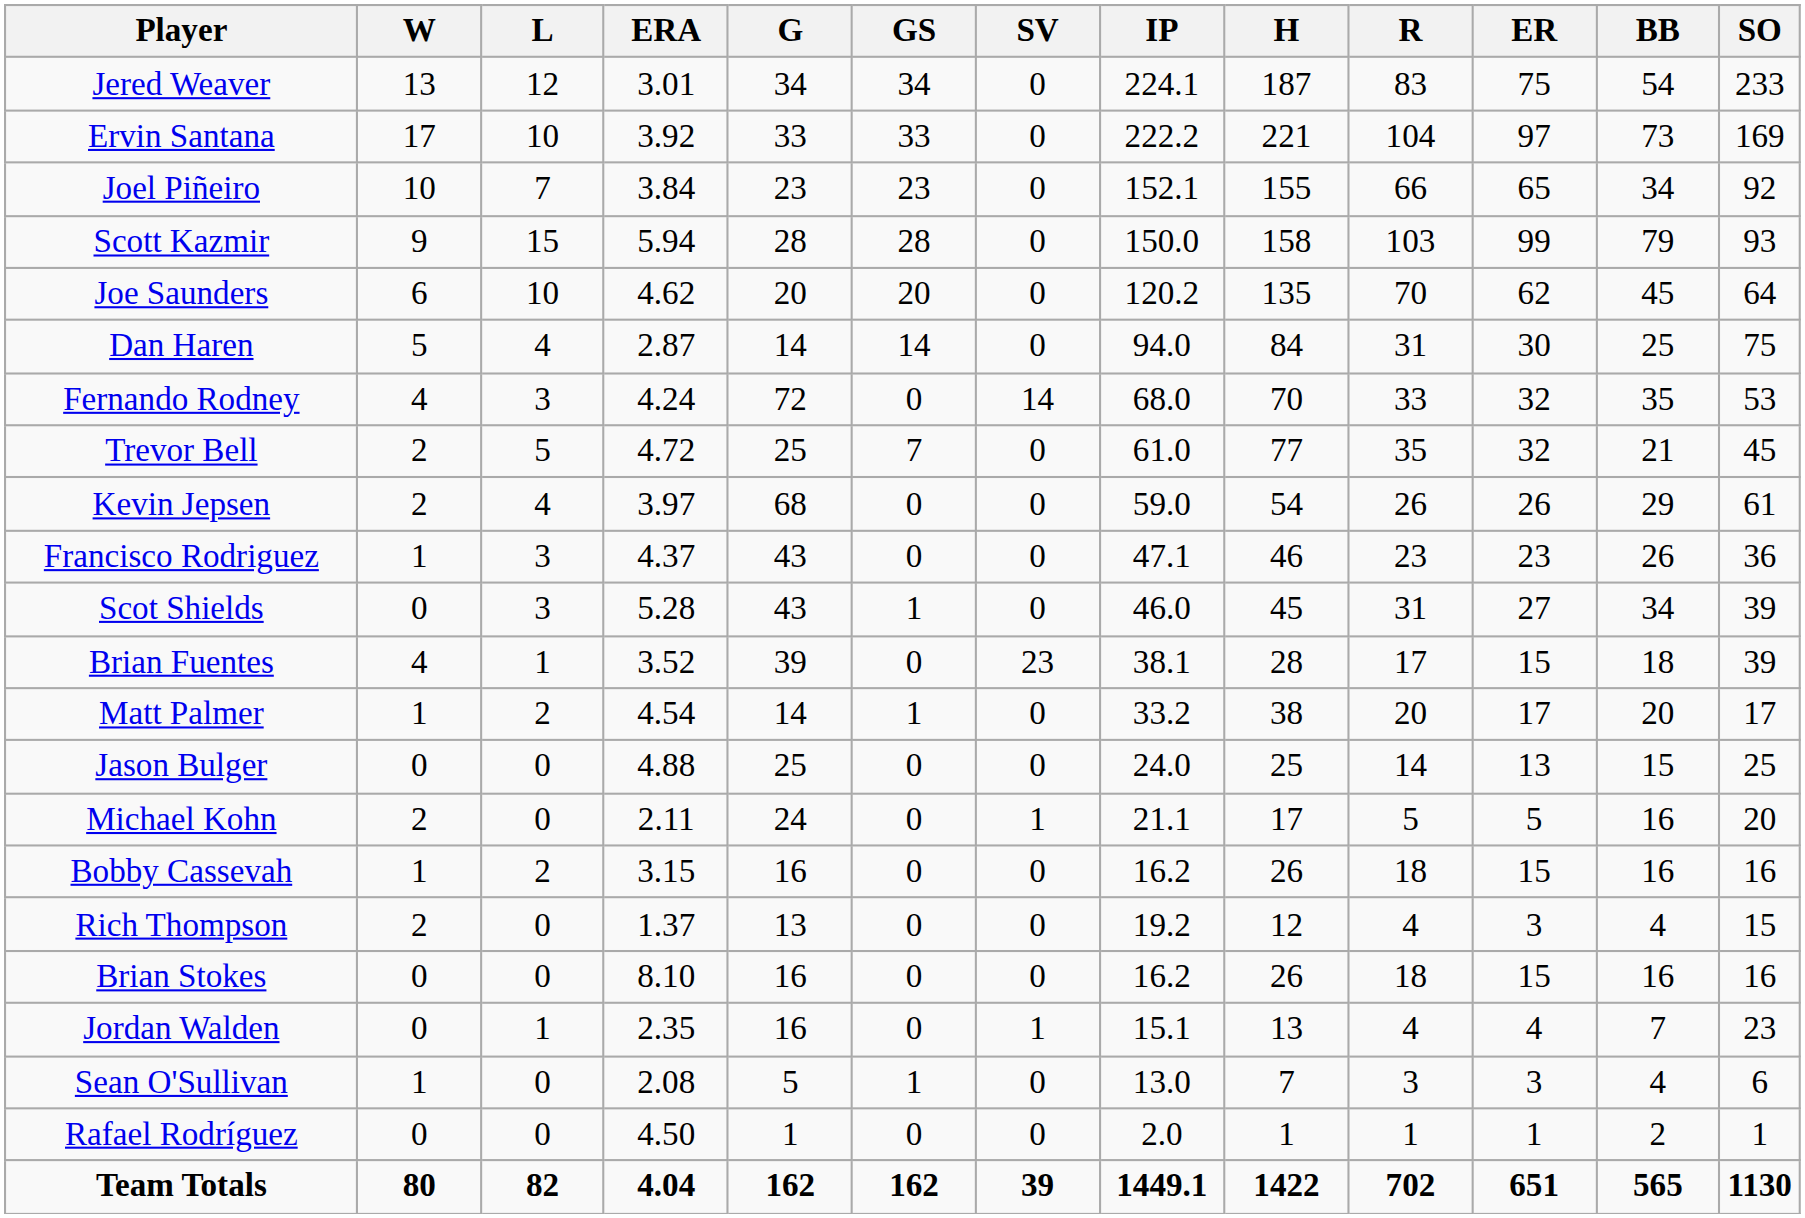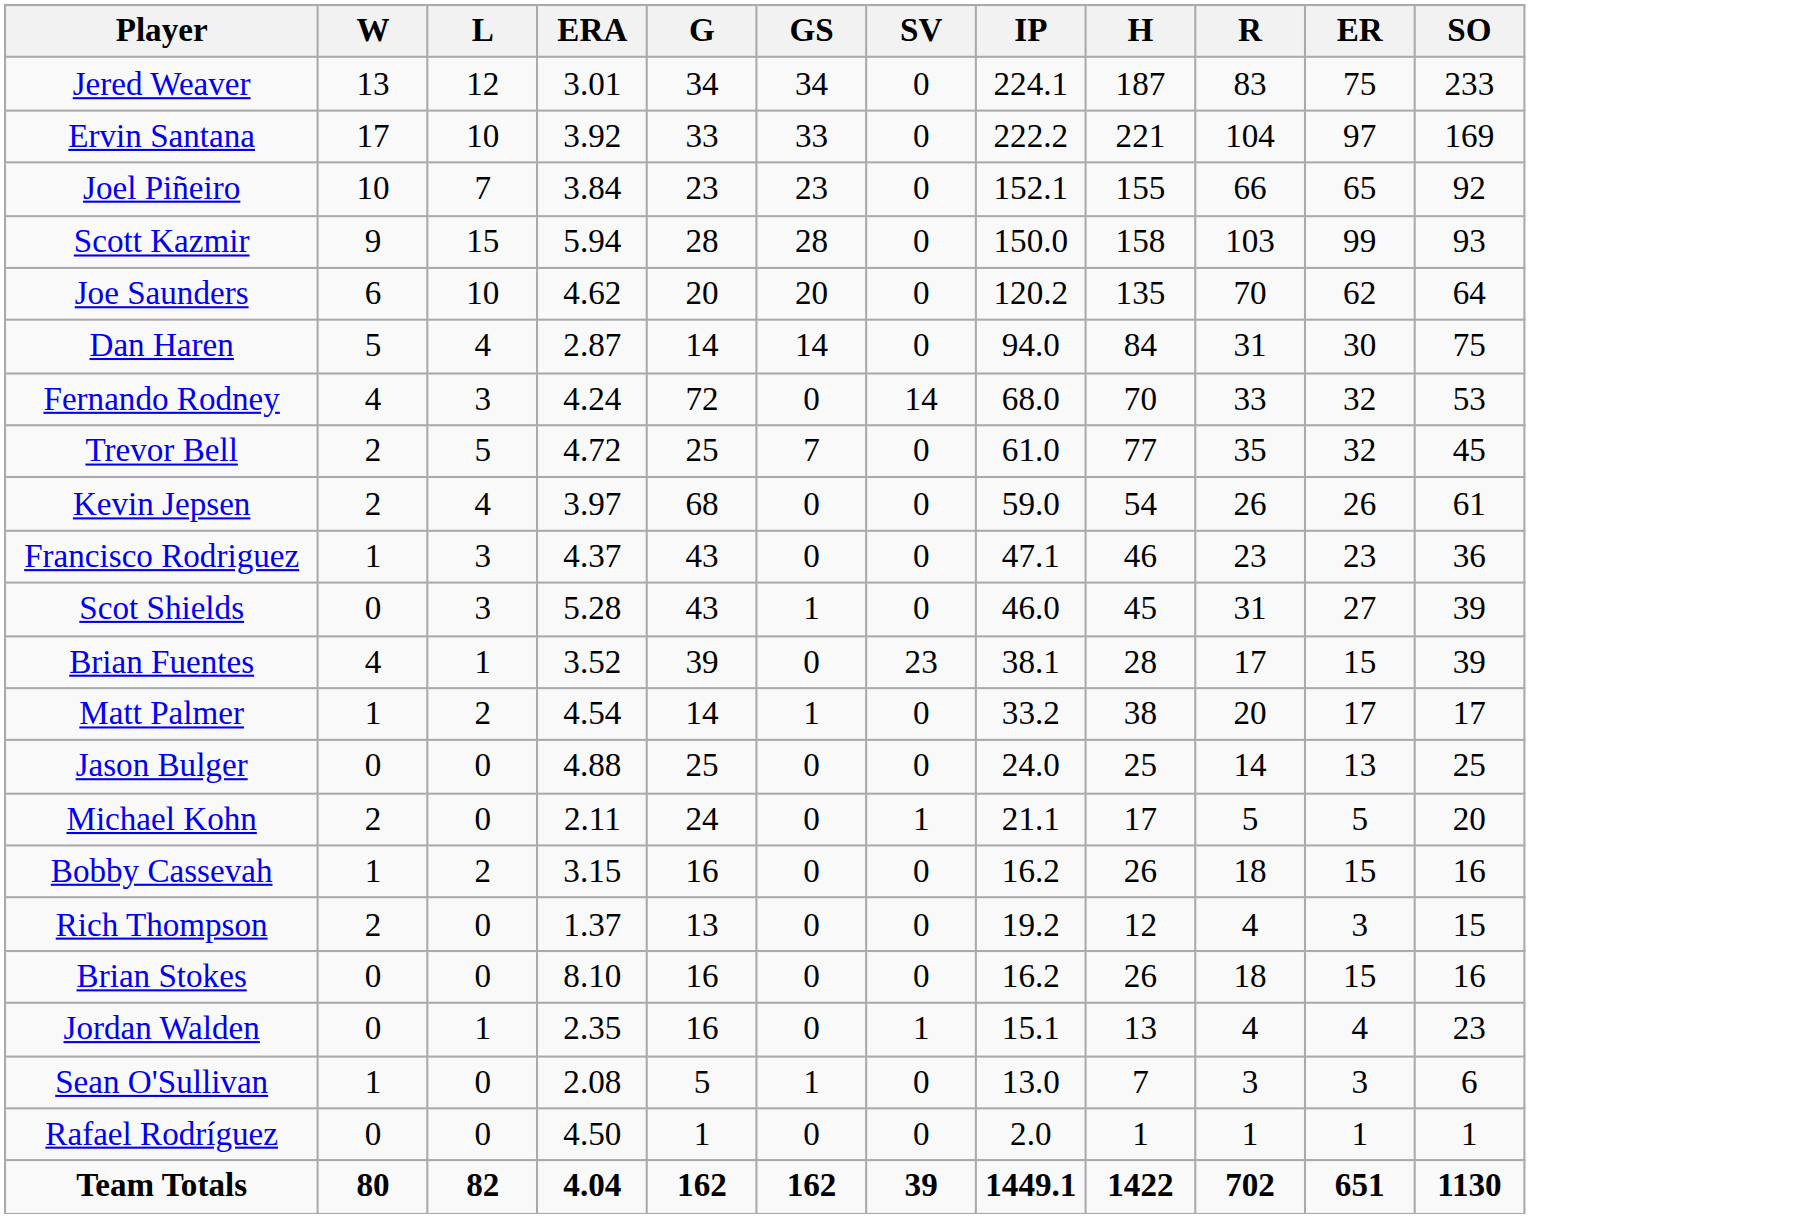- column: BB | 54 | 73 | 34 | 79 | 45 | 25 | 35 | 21 | 29 | 26 | 34 | 18 | 20 | 15 | 16 | 16 | 4 | 16 | 7 | 4 | 2 | 565
